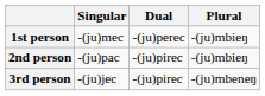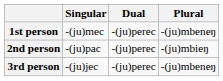1st person | Plural: -(ju)mbieŋ -> -(ju)mbeneŋ
2nd person | Dual: -(ju)pirec -> -(ju)perec
3rd person | Dual: -(ju)pirec -> -(ju)perec
